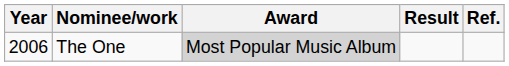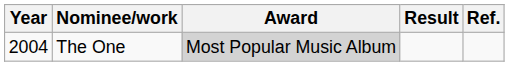The One | Year: 2006 -> 2004
